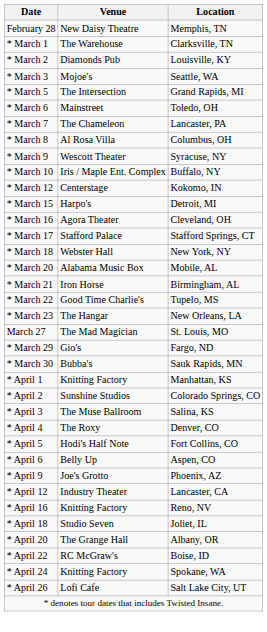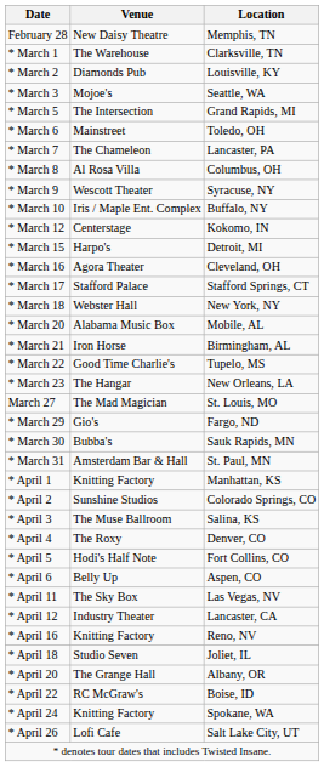+ row: * March 31 | Amsterdam Bar & Hall | St. Paul, MN
- row: * April 9 | Joe's Grotto | Phoenix, AZ
+ row: * April 11 | The Sky Box | Las Vegas, NV
